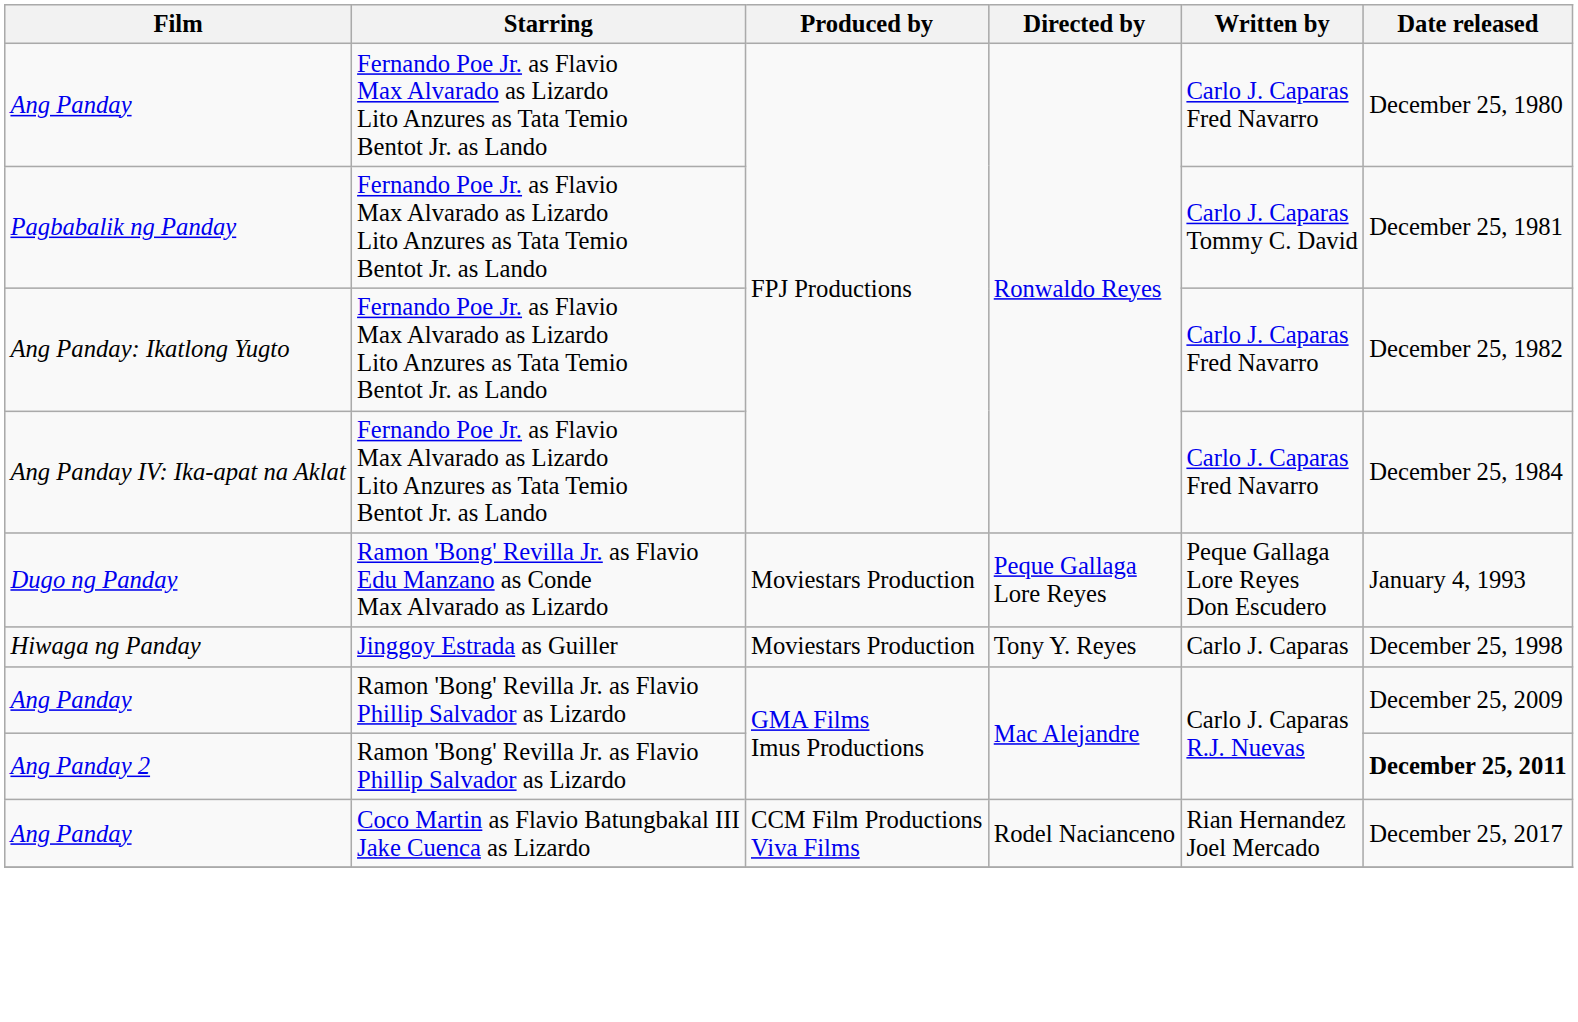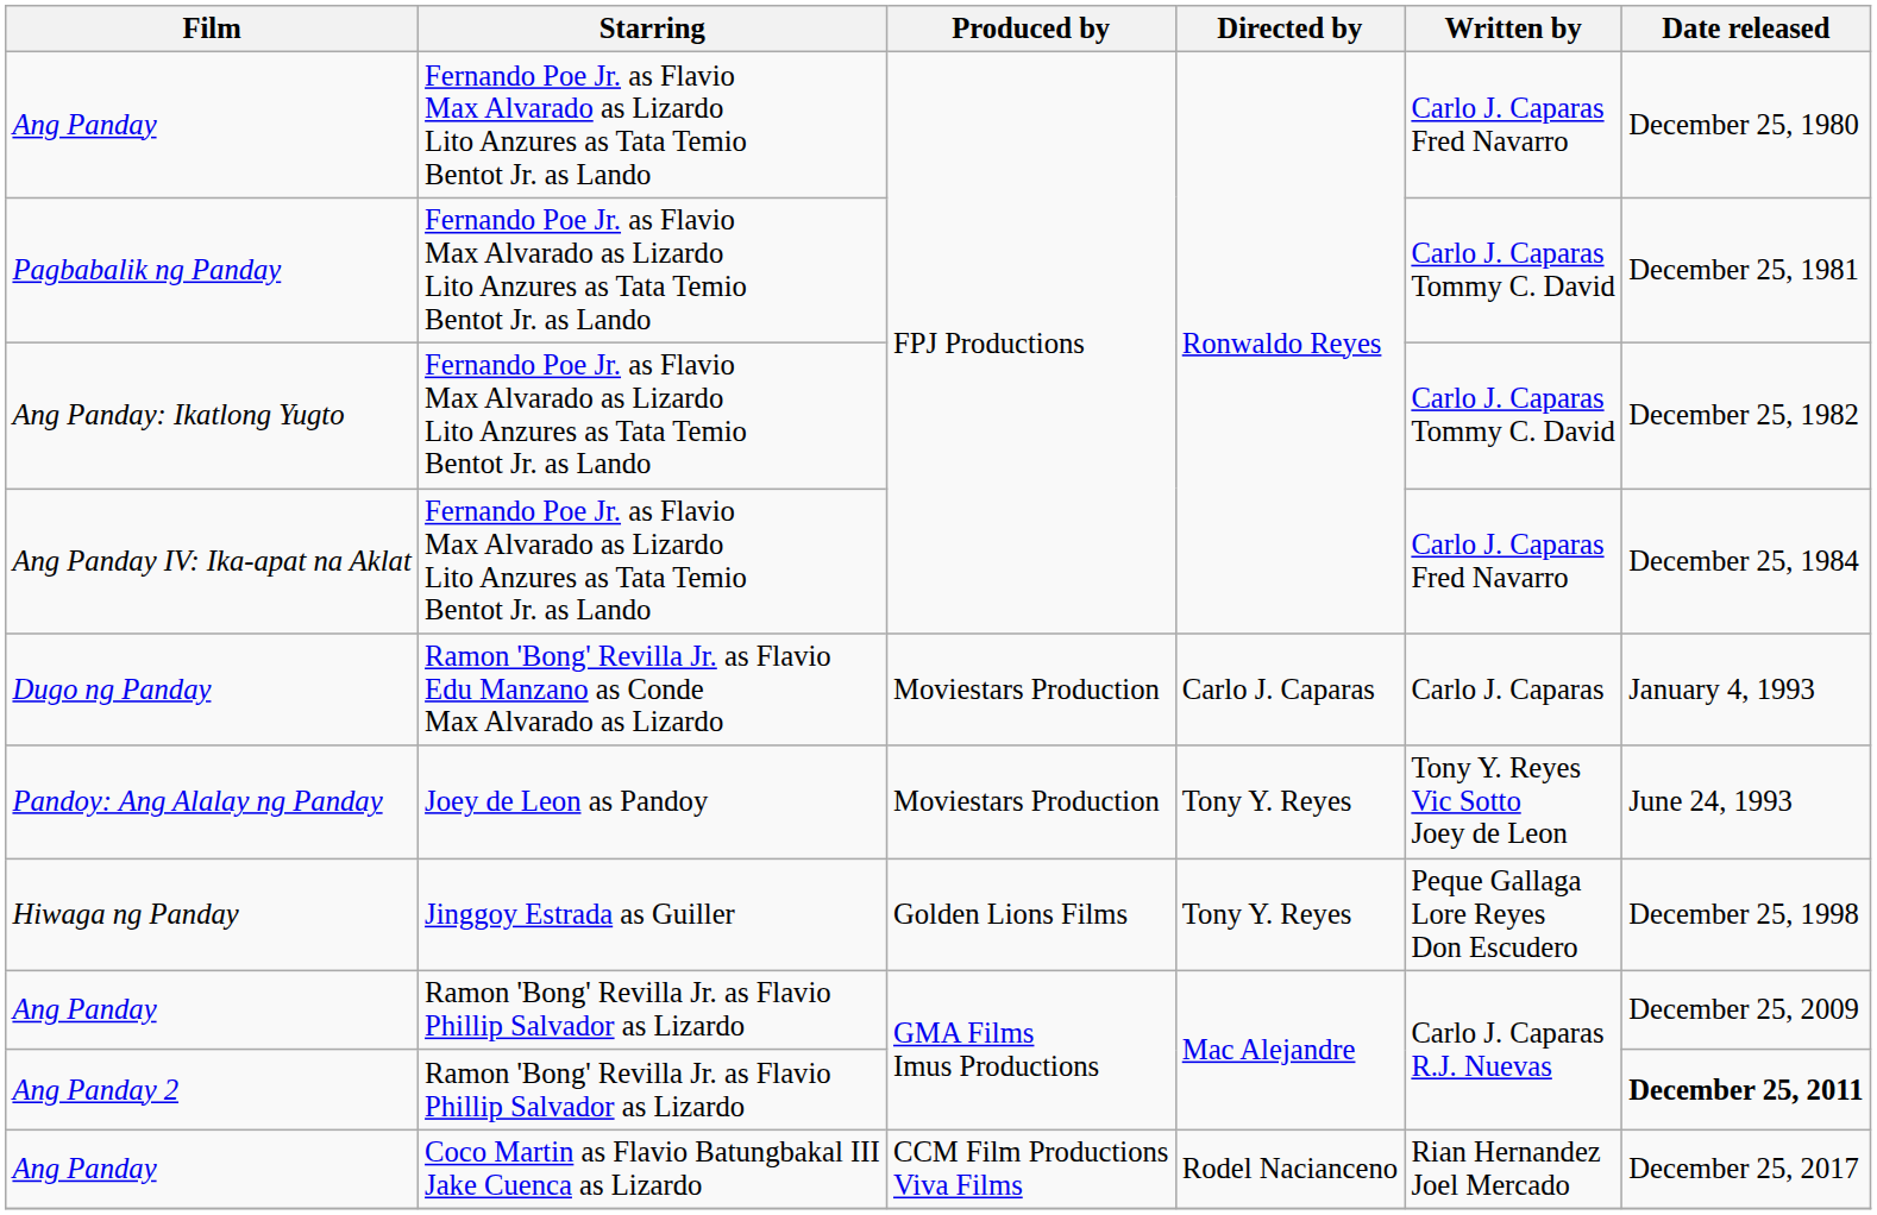Ang Panday: Ikatlong Yugto | Written by: Carlo J. Caparas Fred Navarro -> Carlo J. Caparas Tommy C. David
Dugo ng Panday | Directed by: Peque Gallaga Lore Reyes -> Carlo J. Caparas
Dugo ng Panday | Written by: Peque Gallaga Lore Reyes Don Escudero -> Carlo J. Caparas
+ row: Pandoy: Ang Alalay ng Panday | Joey de Leon as Pandoy | Moviestars Production | Tony Y. Reyes | Tony Y. Reyes Vic Sotto Joey de Leon | June 24, 1993
Hiwaga ng Panday | Produced by: Moviestars Production -> Golden Lions Films
Hiwaga ng Panday | Written by: Carlo J. Caparas -> Peque Gallaga Lore Reyes Don Escudero
